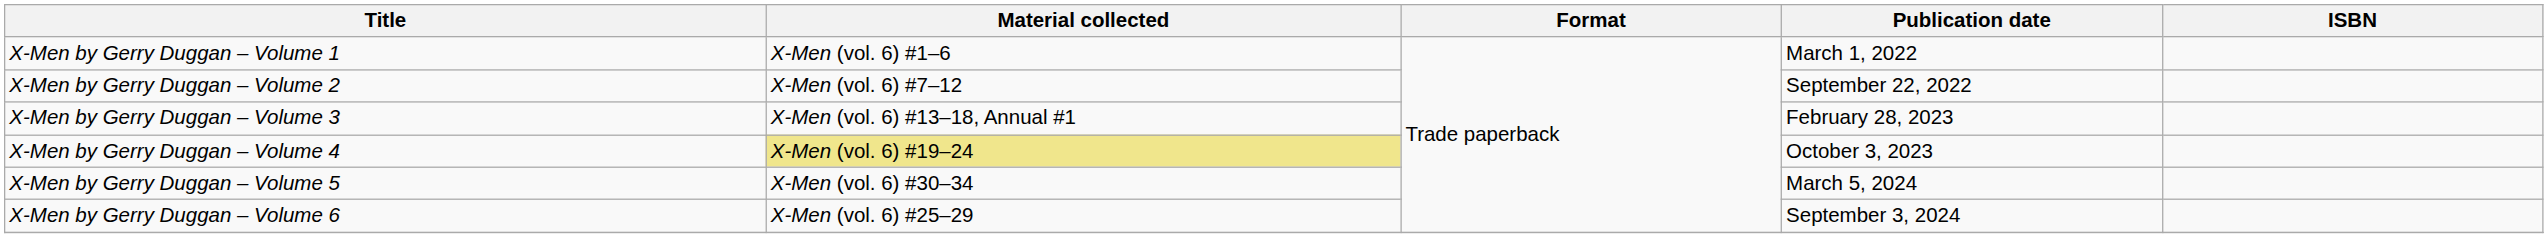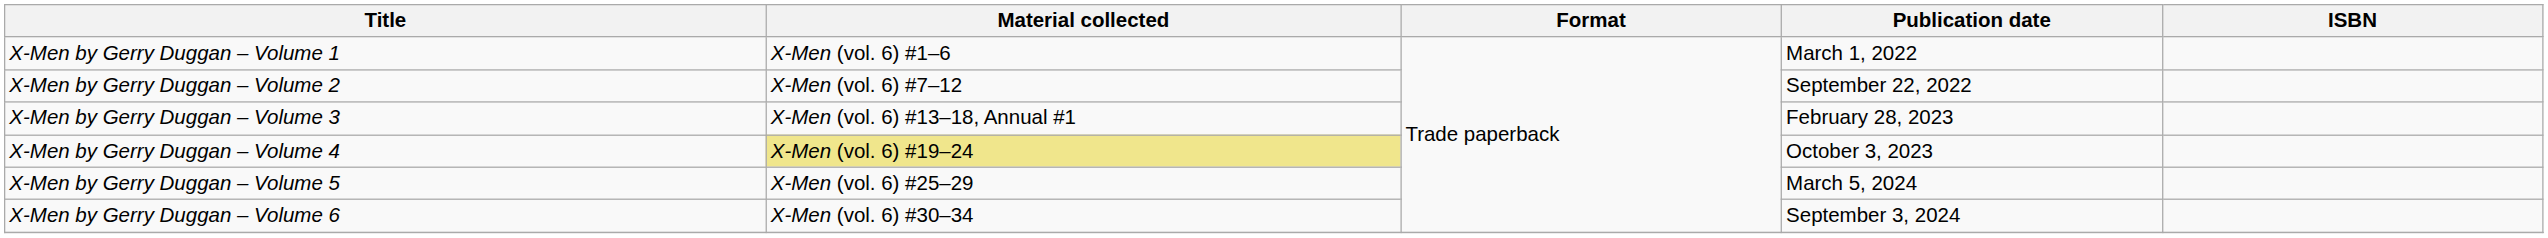X-Men by Gerry Duggan – Volume 5 | Material collected: X-Men (vol. 6) #30–34 -> X-Men (vol. 6) #25–29
X-Men by Gerry Duggan – Volume 6 | Material collected: X-Men (vol. 6) #25–29 -> X-Men (vol. 6) #30–34
